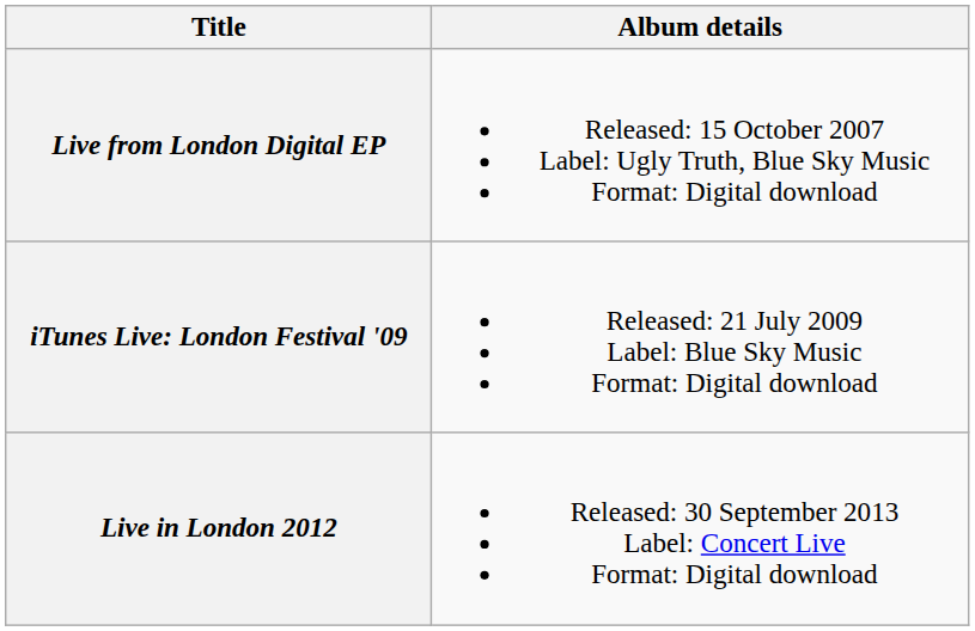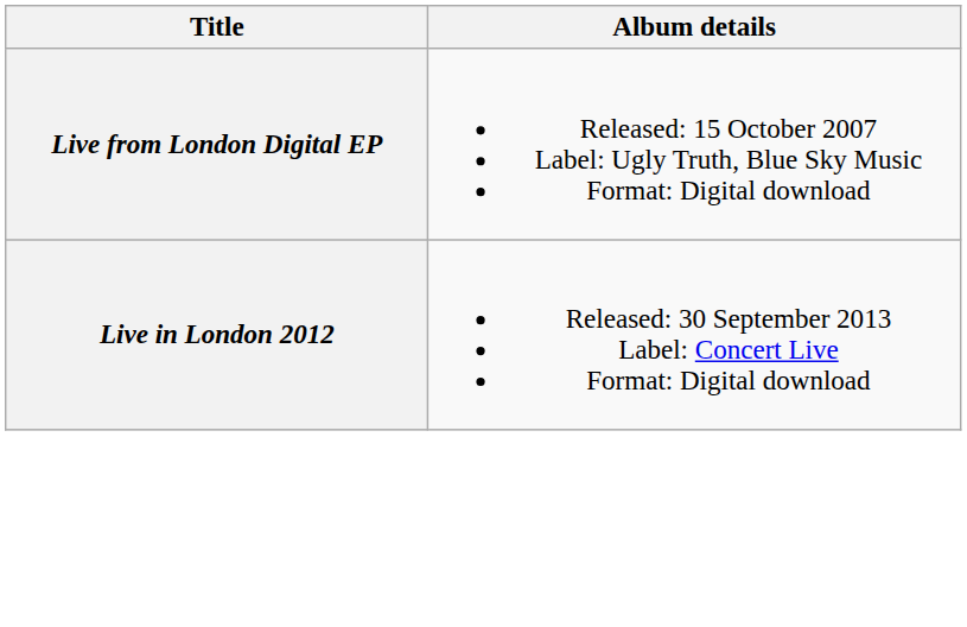- row: iTunes Live: London Festival '09 | Released: 21 July 2009 Label: Blue Sky Music Format: Digital download
